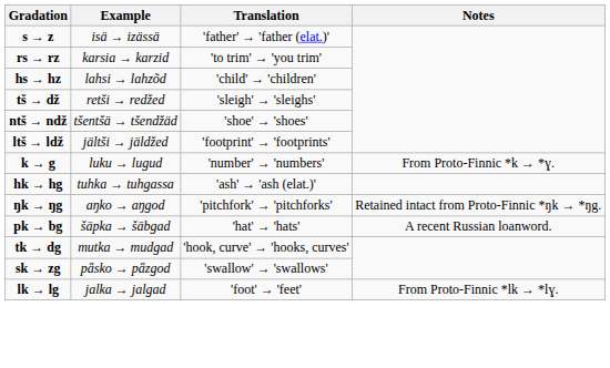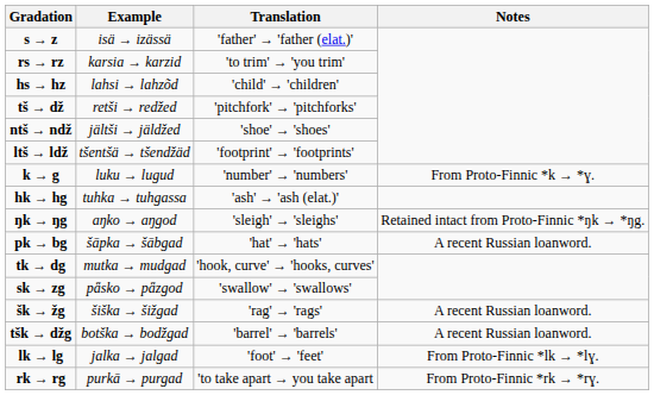tš → dž | Translation: 'sleigh' → 'sleighs' -> 'pitchfork' → 'pitchforks'
ntš → ndž | Example: tšentšä → tšendžäd -> jältši → jäldžed
ltš → ldž | Example: jältši → jäldžed -> tšentšä → tšendžäd
ŋk → ŋg | Translation: 'pitchfork' → 'pitchforks' -> 'sleigh' → 'sleighs'
+ row: šk → žg | šiška → šižgad | 'rag' → 'rags' | A recent Russian loanword.
+ row: tšk → džg | botška → bodžgad | 'barrel' → 'barrels' | A recent Russian loanword.
+ row: rk → rg | purkā → purgad | 'to take apart → you take apart | From Proto-Finnic *rk → *rɣ.
